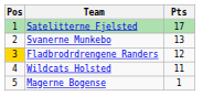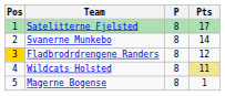+ column: P | 8 | 8 | 8 | 8 | 8
Svanerne Munkebo | Pts: 13 -> 14
Wildcats Holsted | Pts: no background -> khaki background
